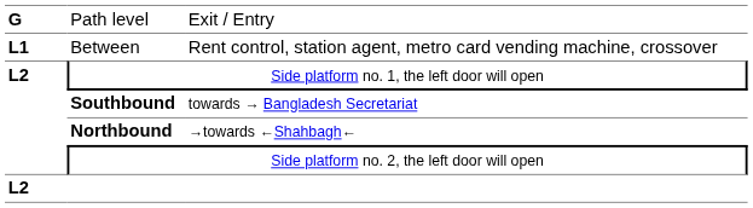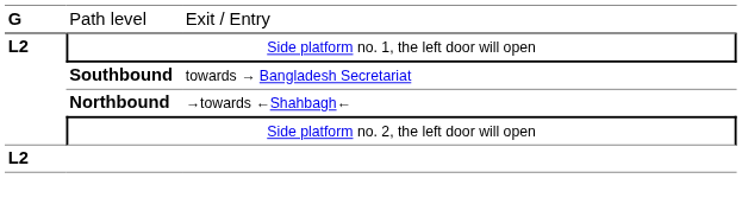- row: L1 | Between | Rent control, station agent, metro card vending machine, crossover
